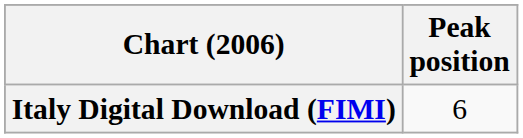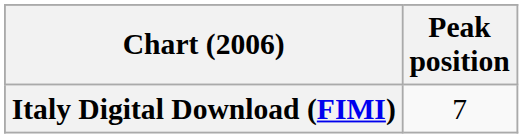Italy Digital Download (FIMI) | Peak position: 6 -> 7
